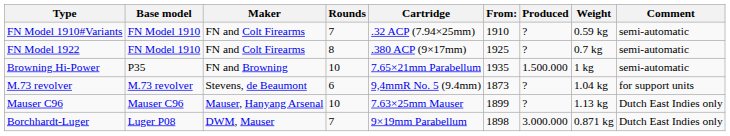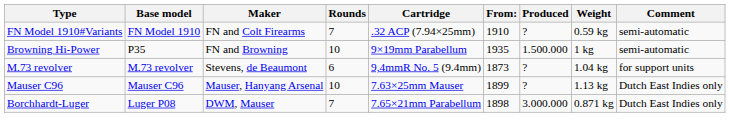- row: FN Model 1922 | FN Model 1910 | FN and Colt Firearms | 8 | .380 ACP (9×17mm) | 1925 | ? | 0.7 kg | semi-automatic
Browning Hi-Power | Cartridge: 7.65×21mm Parabellum -> 9×19mm Parabellum
Borchhardt-Luger | Cartridge: 9×19mm Parabellum -> 7.65×21mm Parabellum
